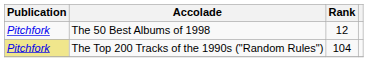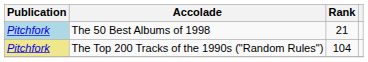The 50 Best Albums of 1998 | Publication: no background -> lightblue background
The 50 Best Albums of 1998 | Rank: 12 -> 21
